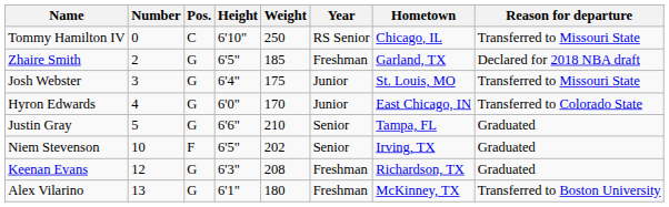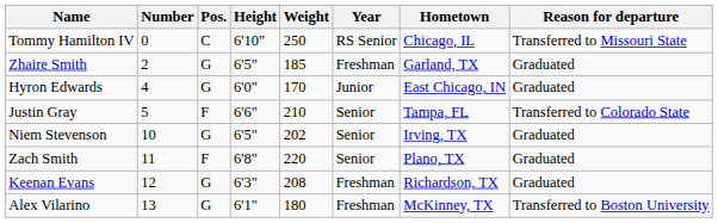Zhaire Smith | Reason for departure: Declared for 2018 NBA draft -> Graduated
- row: Josh Webster | 3 | G | 6'4" | 175 | Junior | St. Louis, MO | Transferred to Missouri State
Hyron Edwards | Reason for departure: Transferred to Colorado State -> Graduated
Justin Gray | Pos.: G -> F
Justin Gray | Reason for departure: Graduated -> Transferred to Colorado State
Niem Stevenson | Pos.: F -> G
+ row: Zach Smith | 11 | F | 6'8" | 220 | Senior | Plano, TX | Graduated
